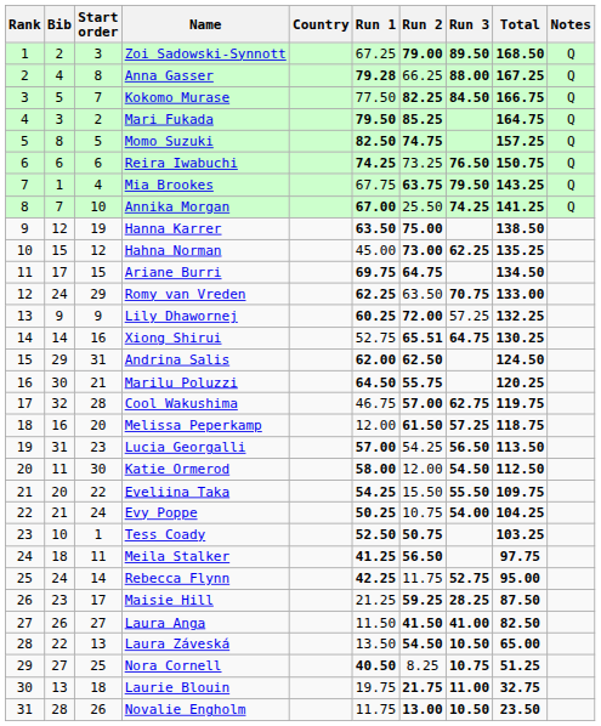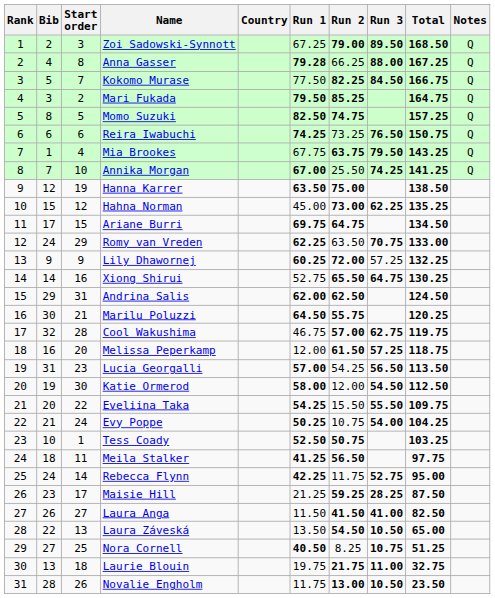Xiong Shirui | Run 2: 65.51 -> 65.50
Katie Ormerod | Bib: 11 -> 19
